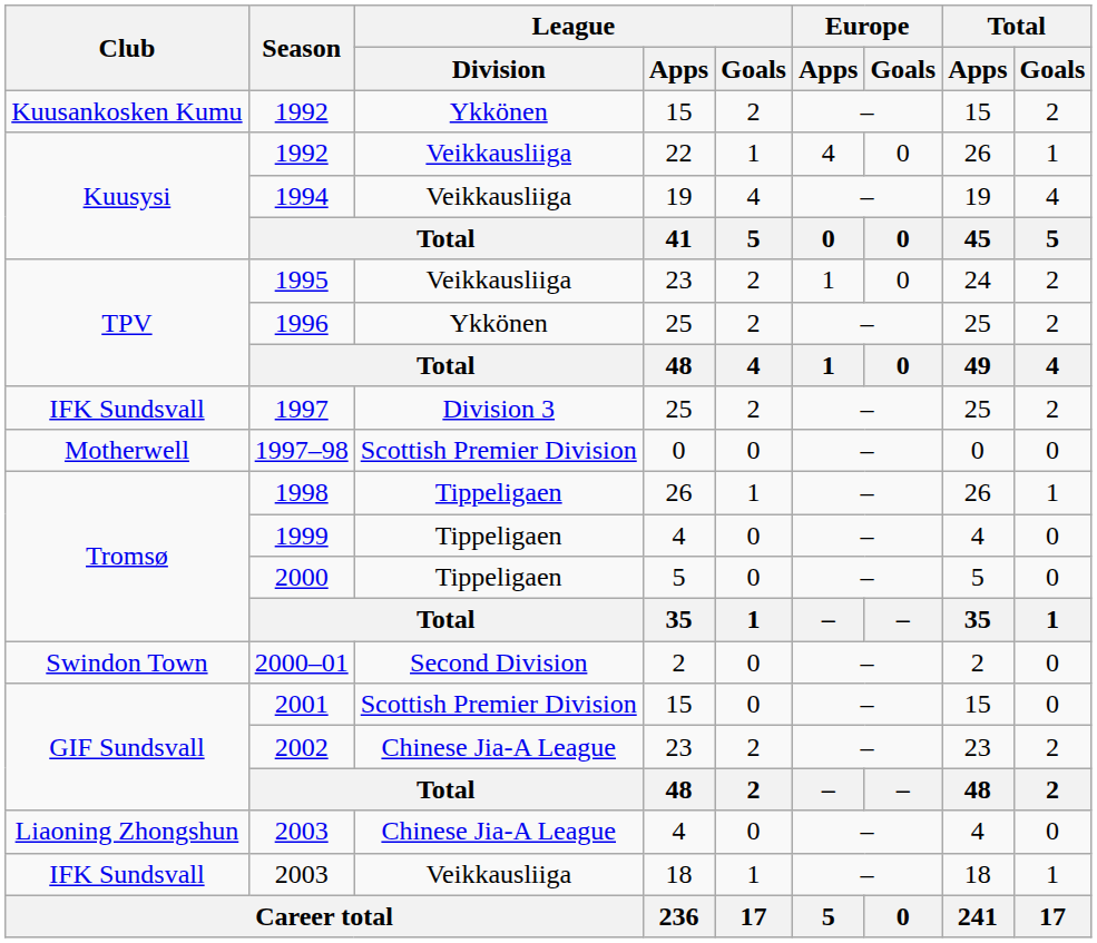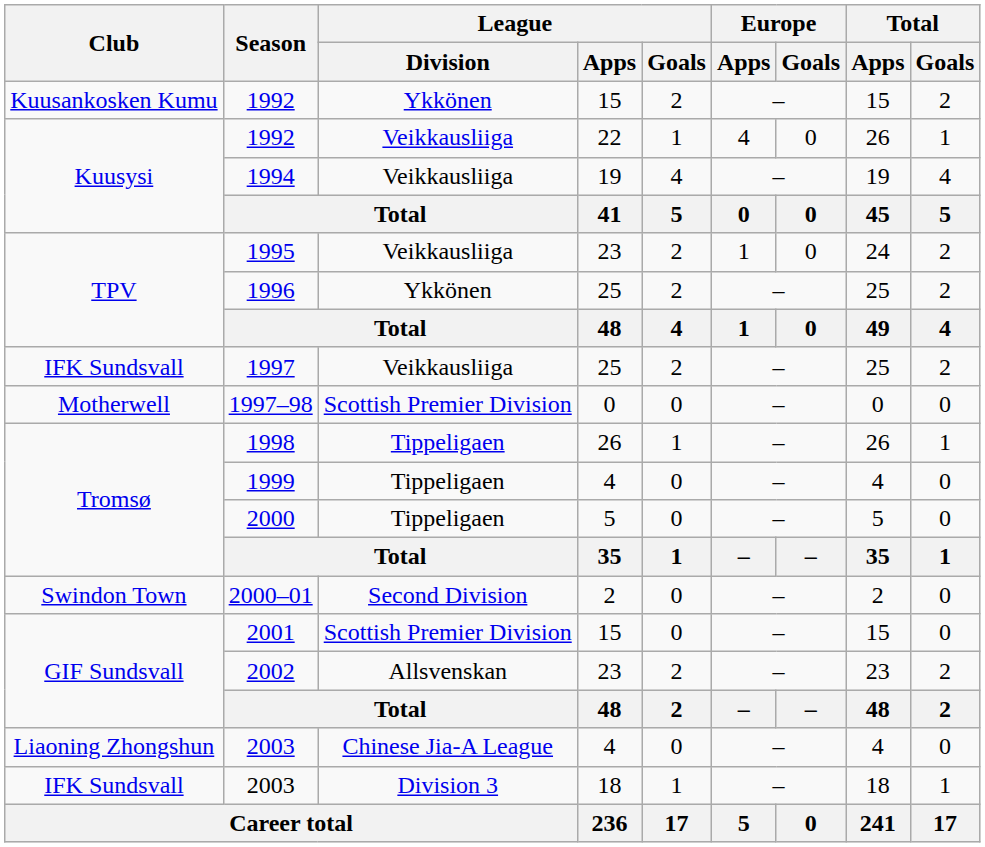1997 | League / Division: Division 3 -> Veikkausliiga
2002 | League / Division: Chinese Jia-A League -> Allsvenskan
2003 / 18 | League / Division: Veikkausliiga -> Division 3
